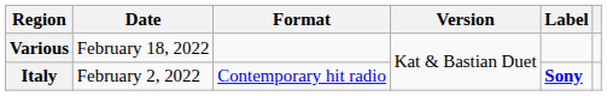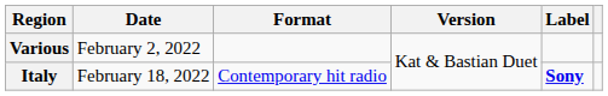Various | Date: February 18, 2022 -> February 2, 2022
Italy | Date: February 2, 2022 -> February 18, 2022
